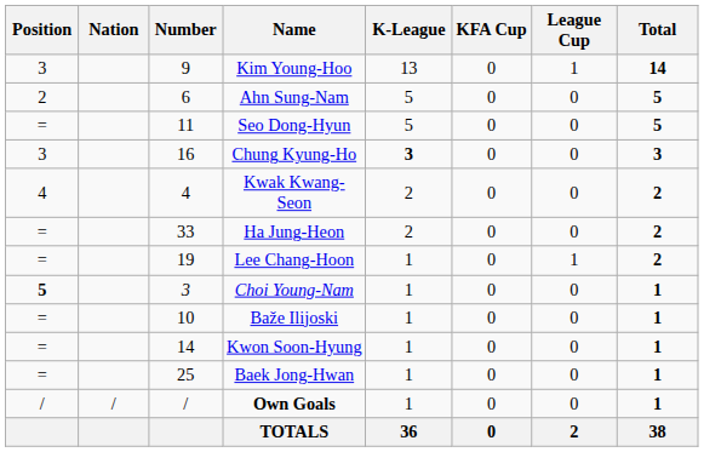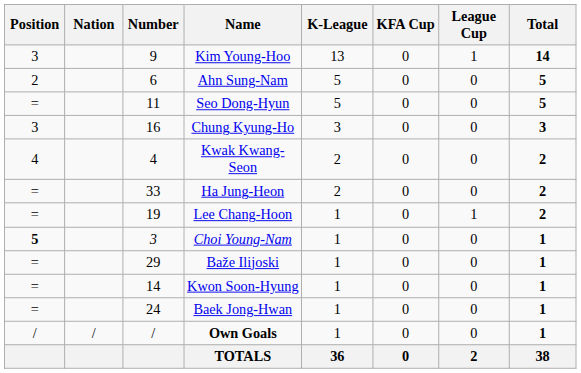Chung Kyung-Ho | K-League: bold -> normal
Baže Ilijoski | Number: 10 -> 29
Baek Jong-Hwan | Number: 25 -> 24
